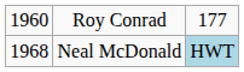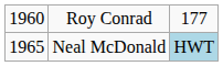Neal McDonald | column 1: 1968 -> 1965
